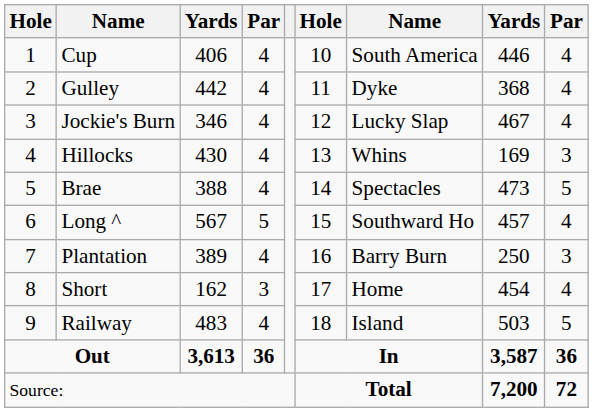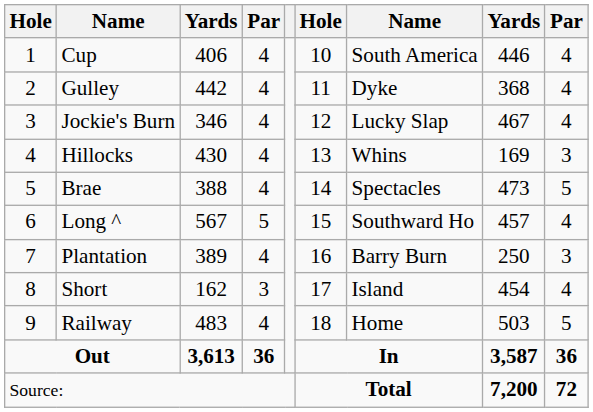Short | column 7: Home -> Island
Railway | column 7: Island -> Home
